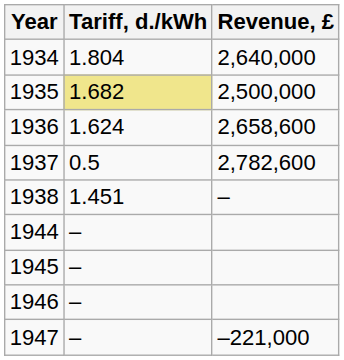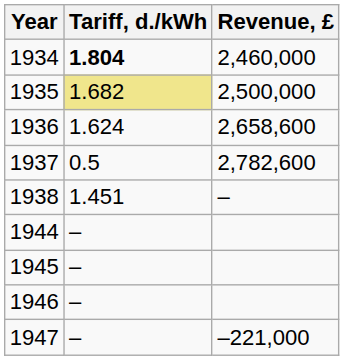1934 | Tariff, d./kWh: normal -> bold
1934 | Revenue, £: 2,640,000 -> 2,460,000
